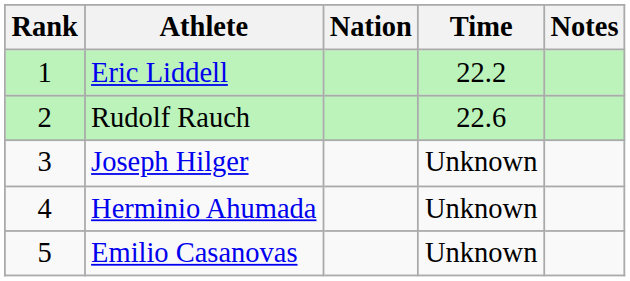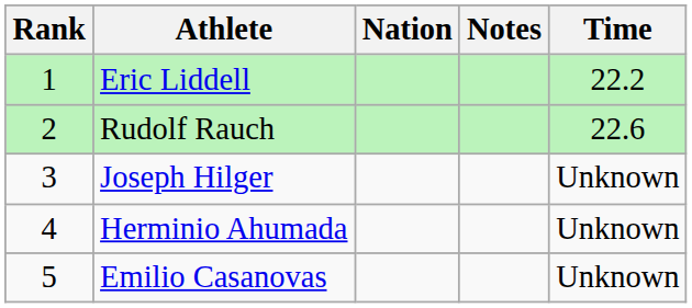columns swapped: Time <-> Notes
